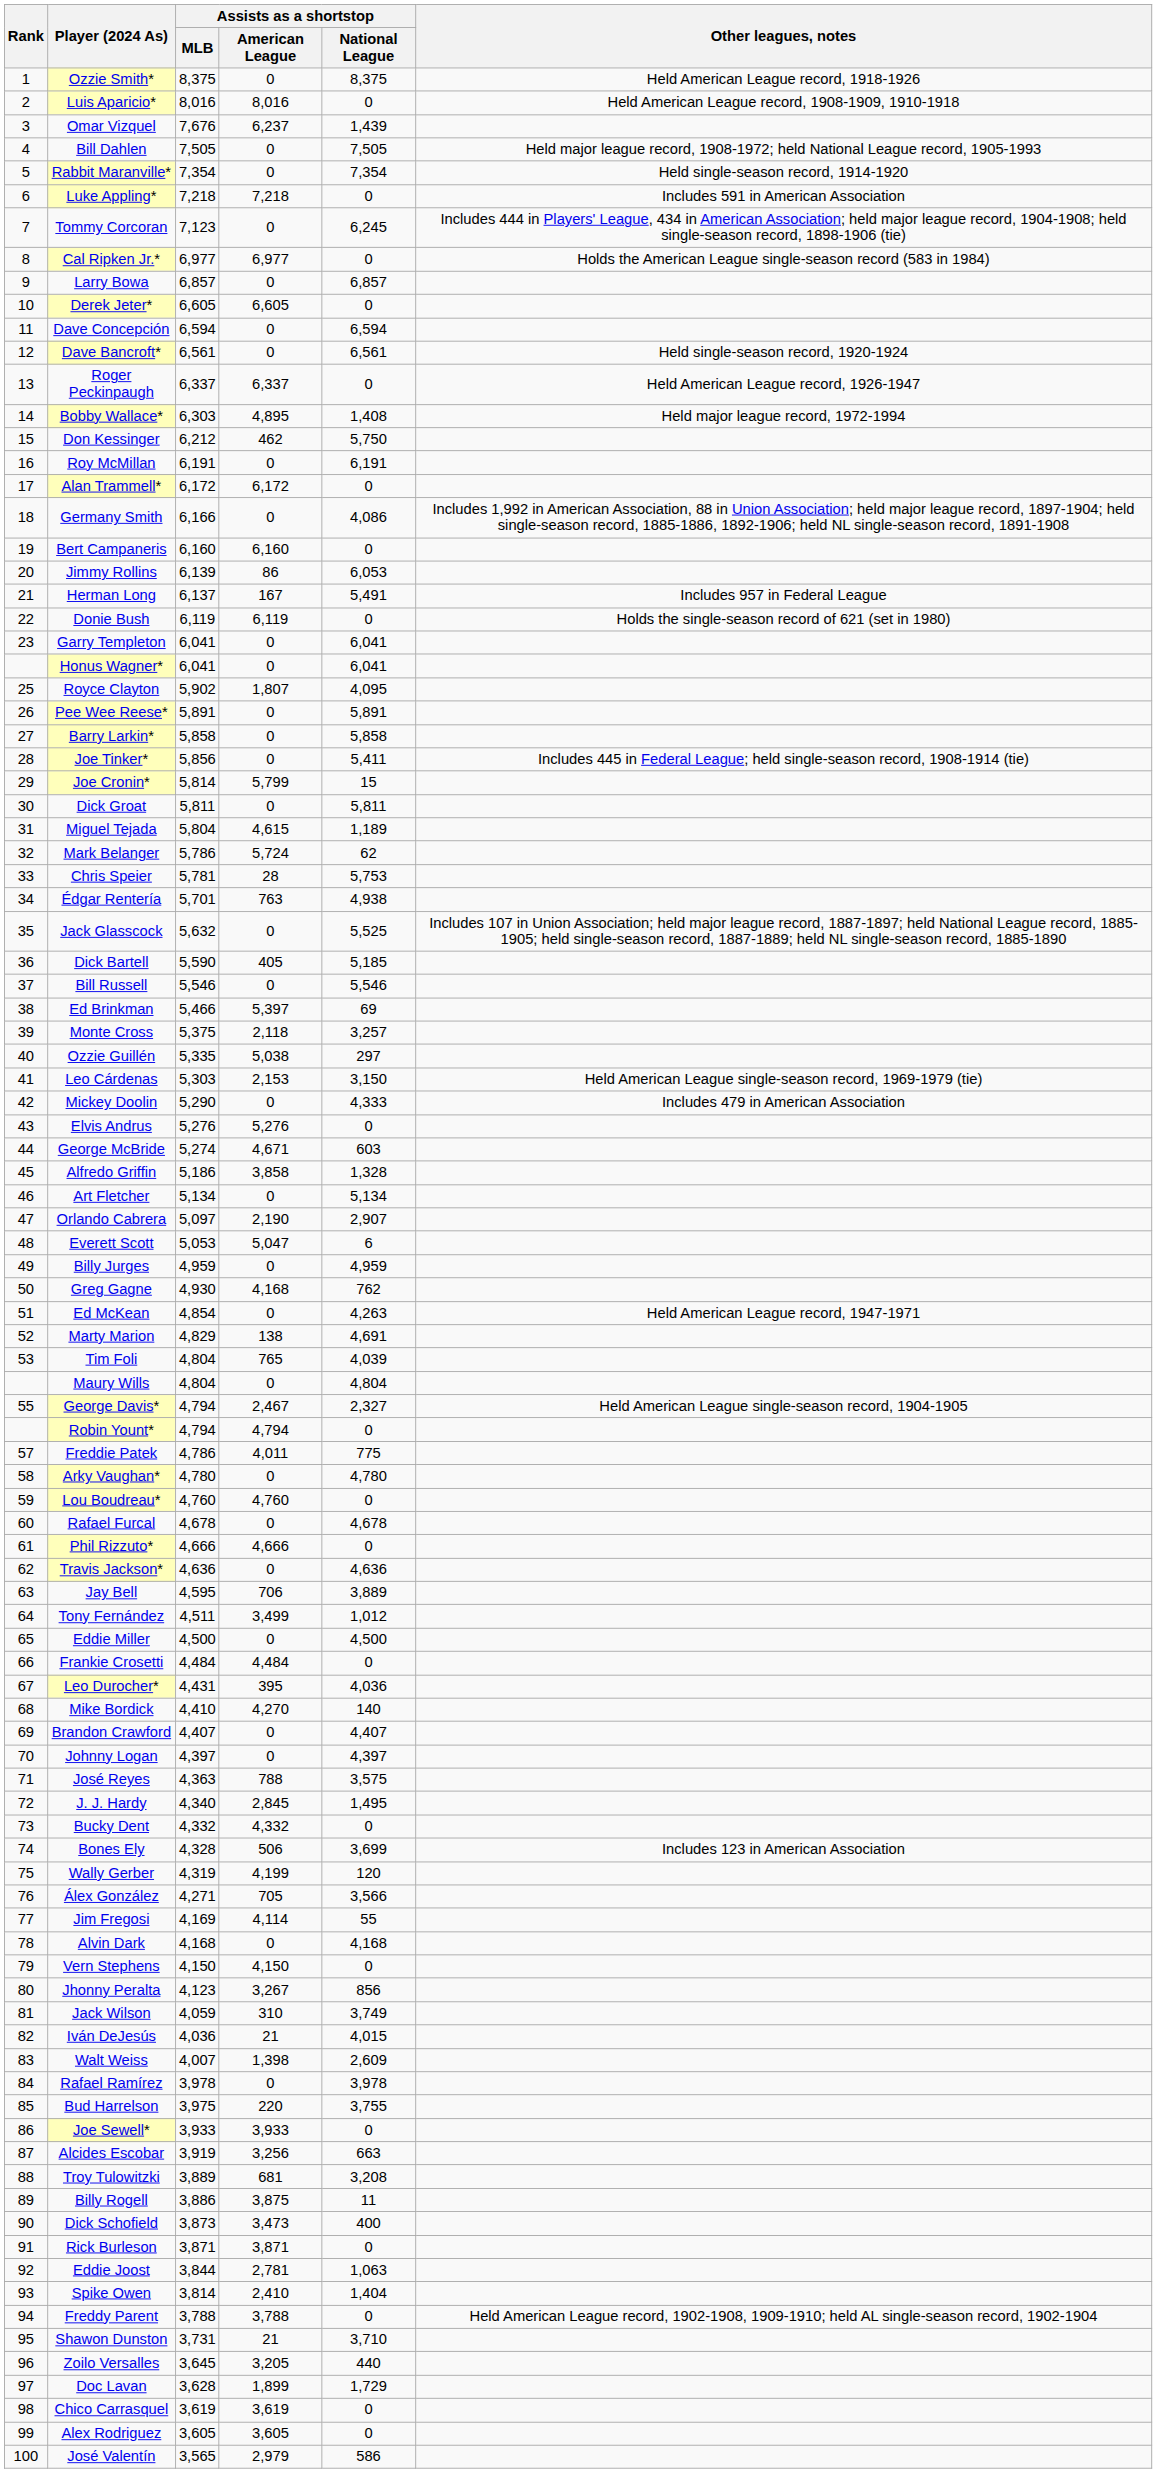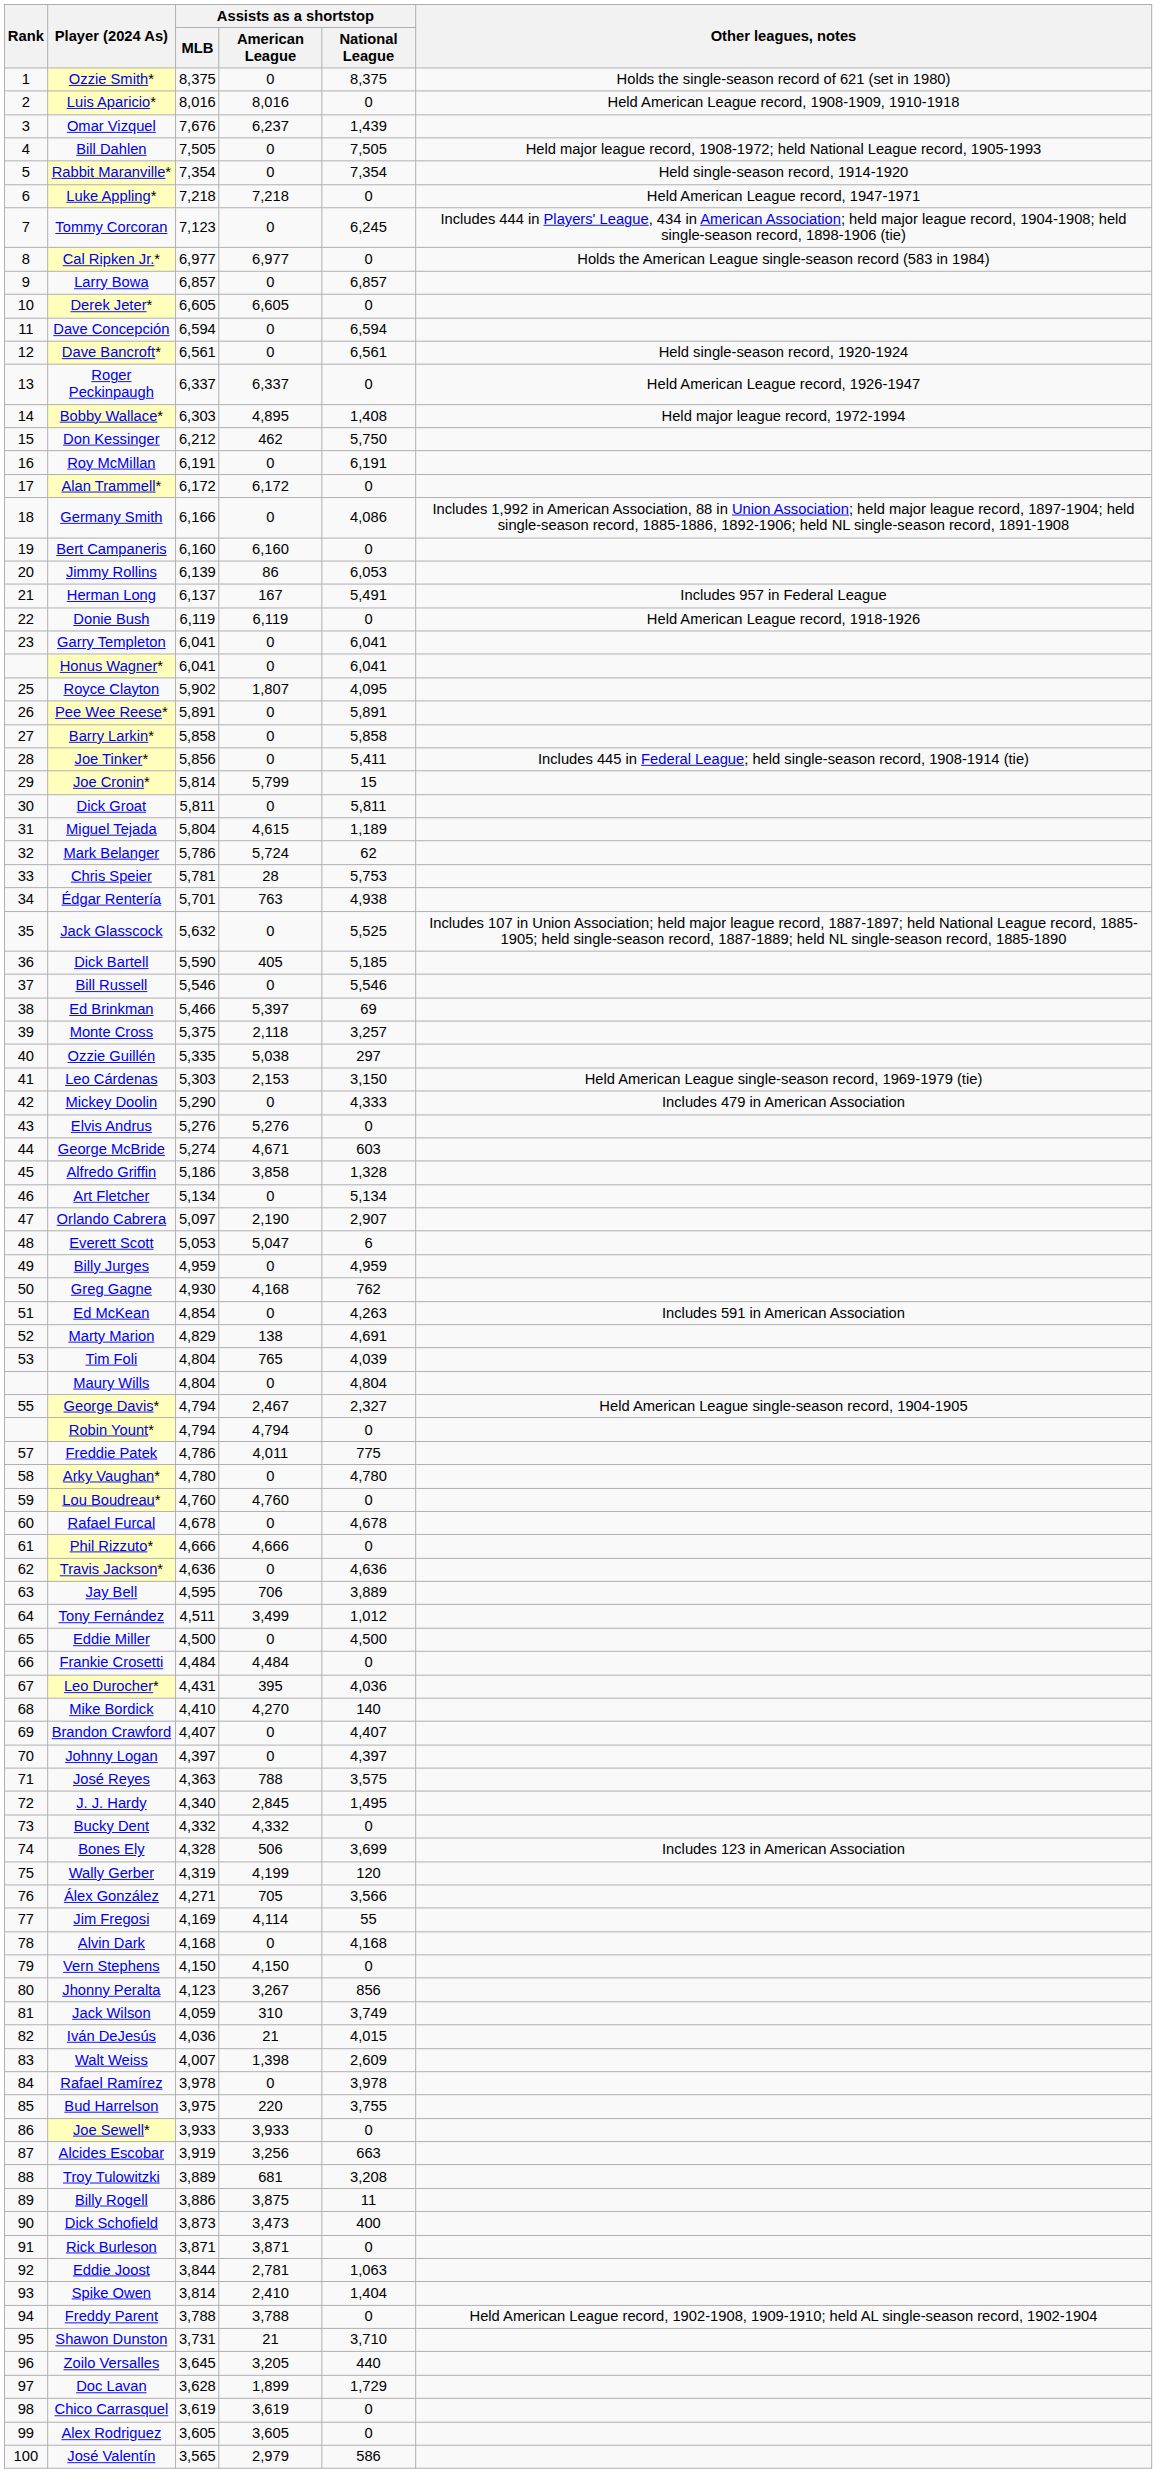Ozzie Smith* | Other leagues, notes: Held American League record, 1918-1926 -> Holds the single-season record of 621 (set in 1980)
Luke Appling* | Other leagues, notes: Includes 591 in American Association -> Held American League record, 1947-1971
Donie Bush | Other leagues, notes: Holds the single-season record of 621 (set in 1980) -> Held American League record, 1918-1926
Ed McKean | Other leagues, notes: Held American League record, 1947-1971 -> Includes 591 in American Association
